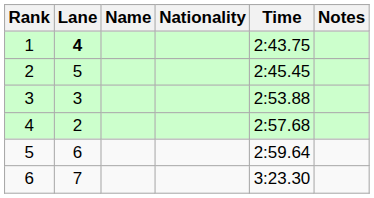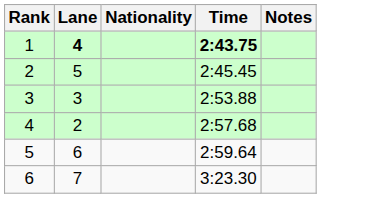- column: Name
1 | Time: normal -> bold
